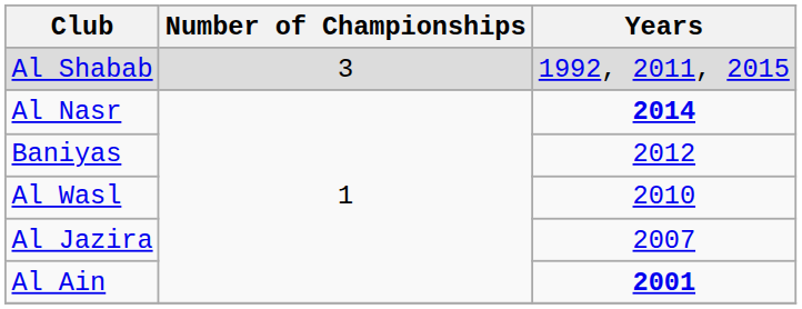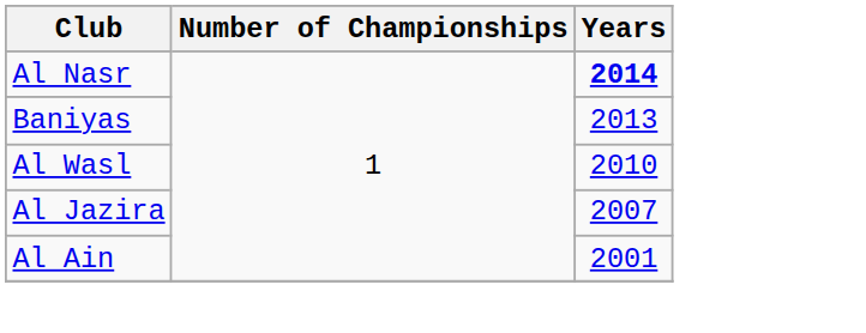- row: Al Shabab | 3 | 1992, 2011, 2015
Baniyas | Years: 2012 -> 2013
Al Ain | Years: bold -> normal
